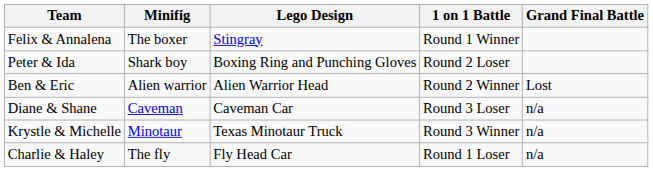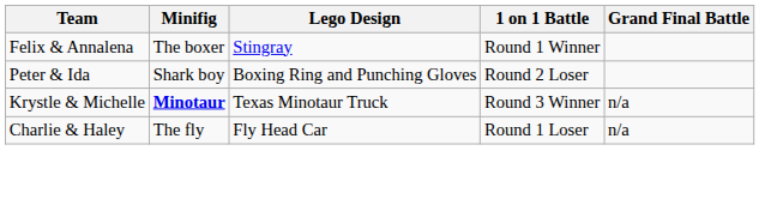- row: Ben & Eric | Alien warrior | Alien Warrior Head | Round 2 Winner | Lost
- row: Diane & Shane | Caveman | Caveman Car | Round 3 Loser | n/a
Krystle & Michelle | Minifig: normal -> bold
